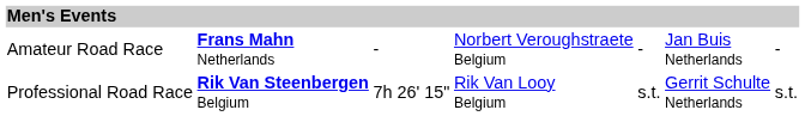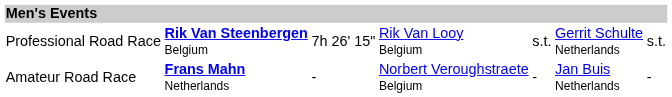rows swapped: Professional Road Race <-> Amateur Road Race
